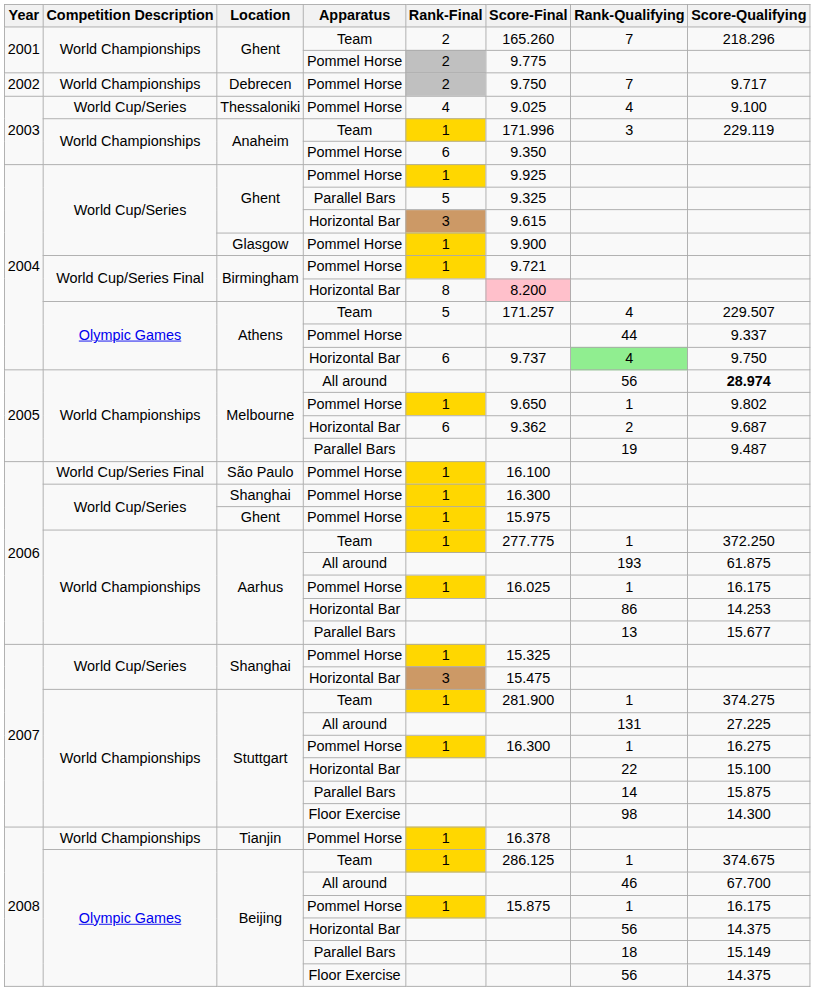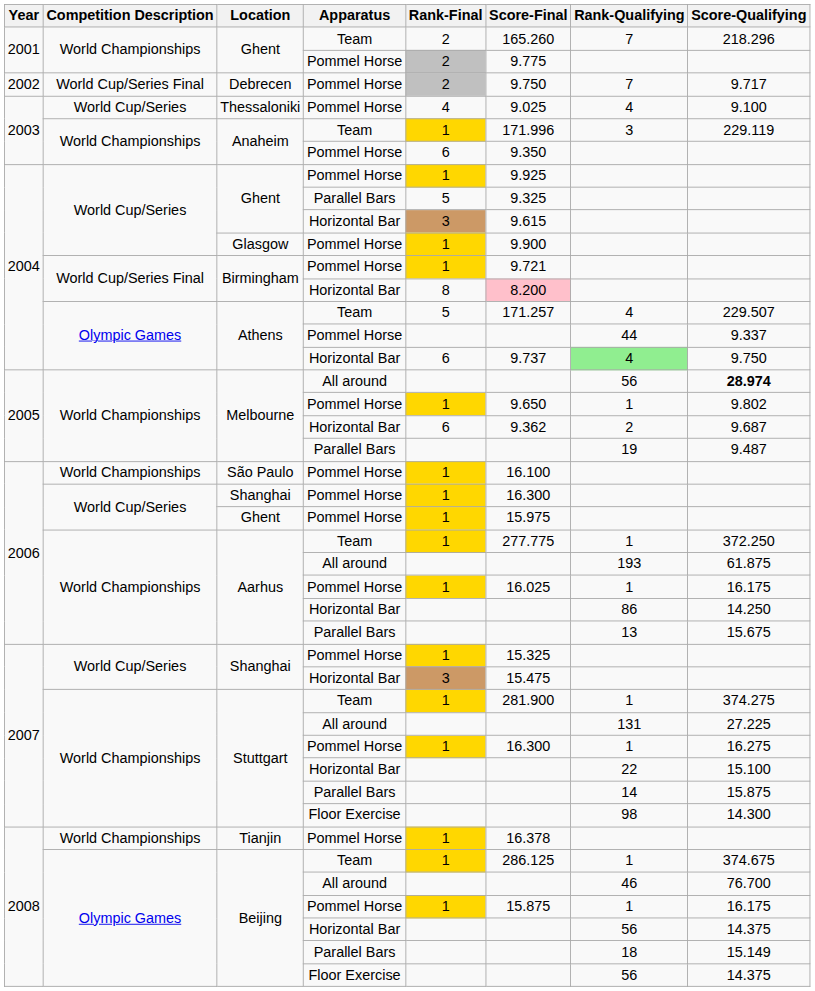Debrecen | Competition Description: World Championships -> World Cup/Series Final
São Paulo | Competition Description: World Cup/Series Final -> World Championships
Aarhus / Horizontal Bar | Score-Qualifying: 14.253 -> 14.250
Aarhus / Parallel Bars | Score-Qualifying: 15.677 -> 15.675
Beijing / All around | Score-Qualifying: 67.700 -> 76.700
